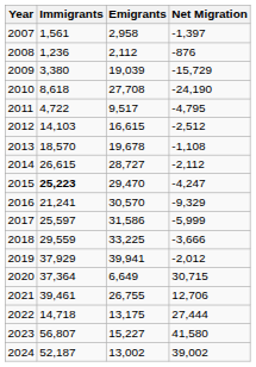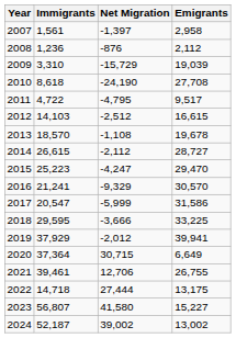columns swapped: Emigrants <-> Net Migration
2009 | Immigrants: 3,380 -> 3,310
2015 | Immigrants: bold -> normal
2017 | Immigrants: 25,597 -> 20,547
2018 | Immigrants: 29,559 -> 29,595
